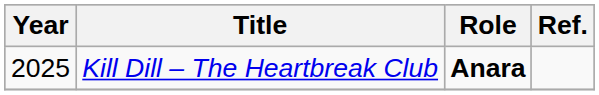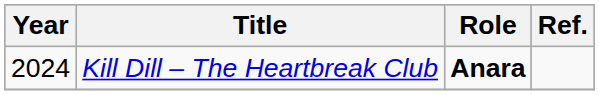Kill Dill – The Heartbreak Club | Year: 2025 -> 2024
